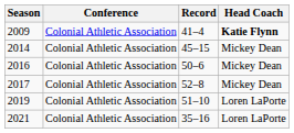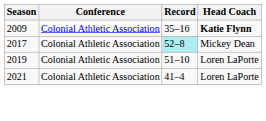2009 | Record: 41–4 -> 35–16
- row: 2014 | Colonial Athletic Association | 45–15 | Mickey Dean
- row: 2016 | Colonial Athletic Association | 50–6 | Mickey Dean
2017 | Record: no background -> paleturquoise background
2021 | Record: 35–16 -> 41–4
